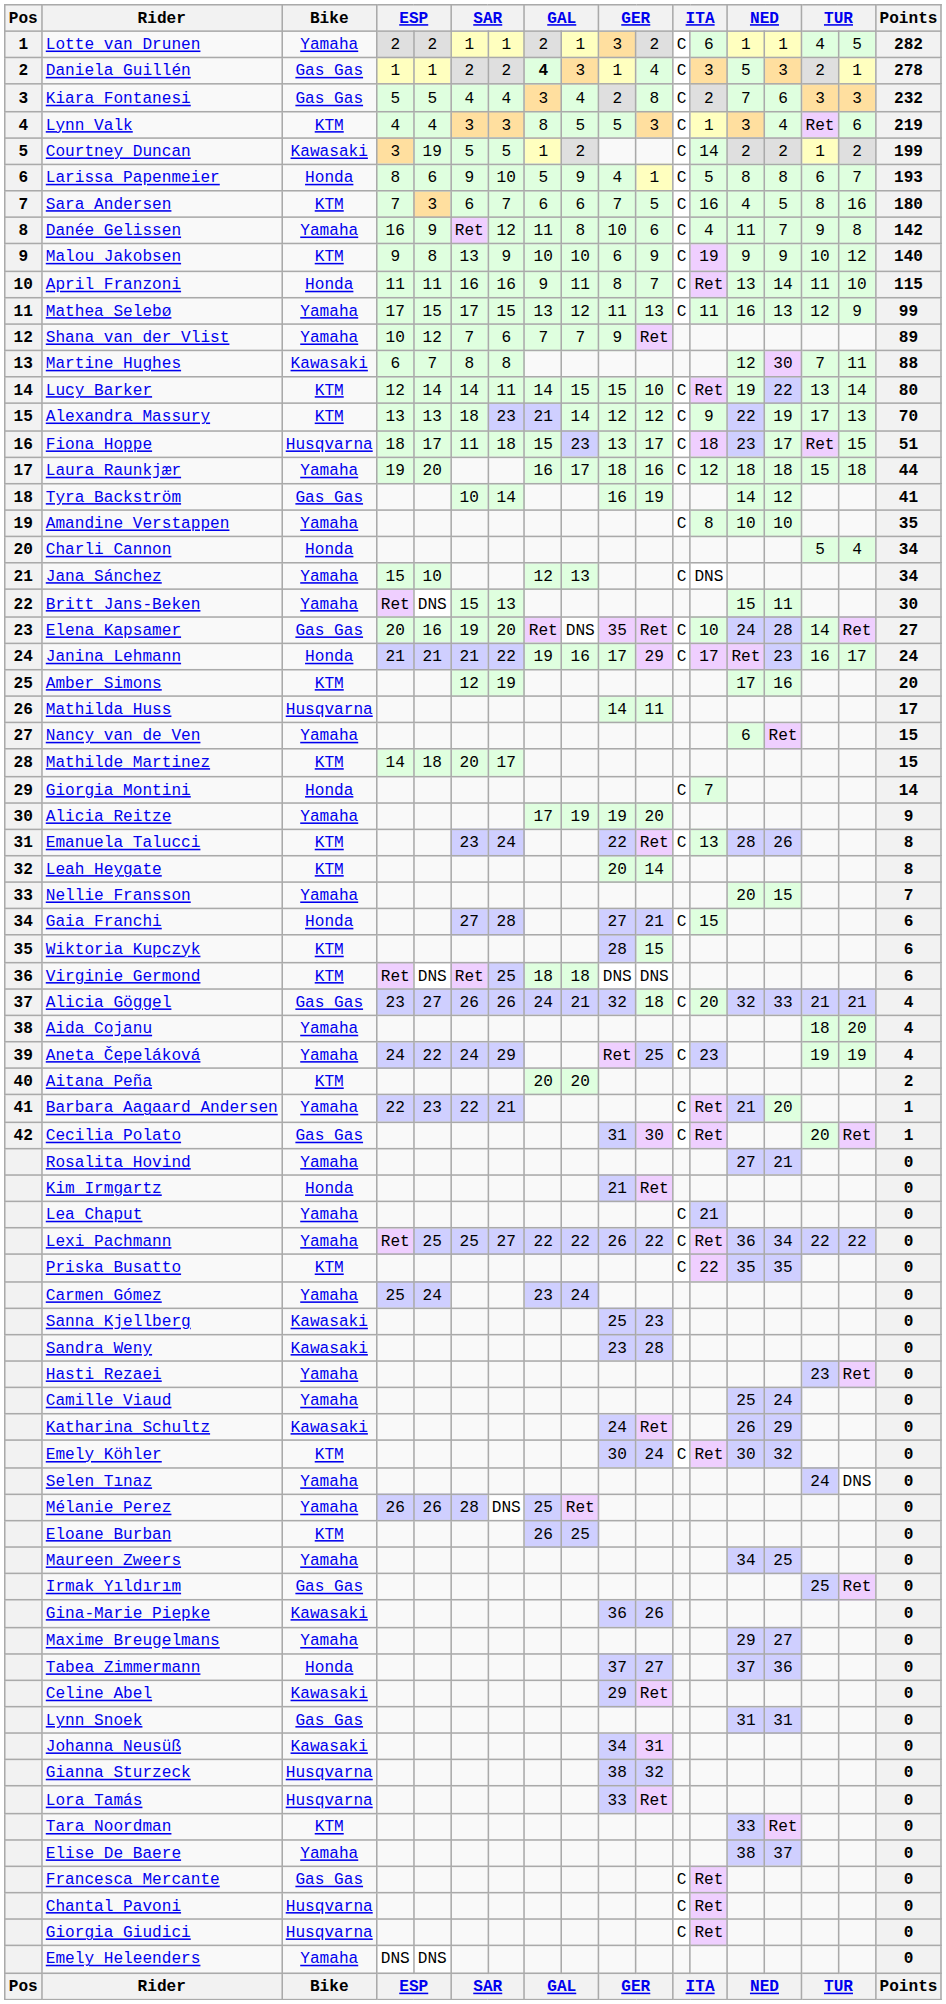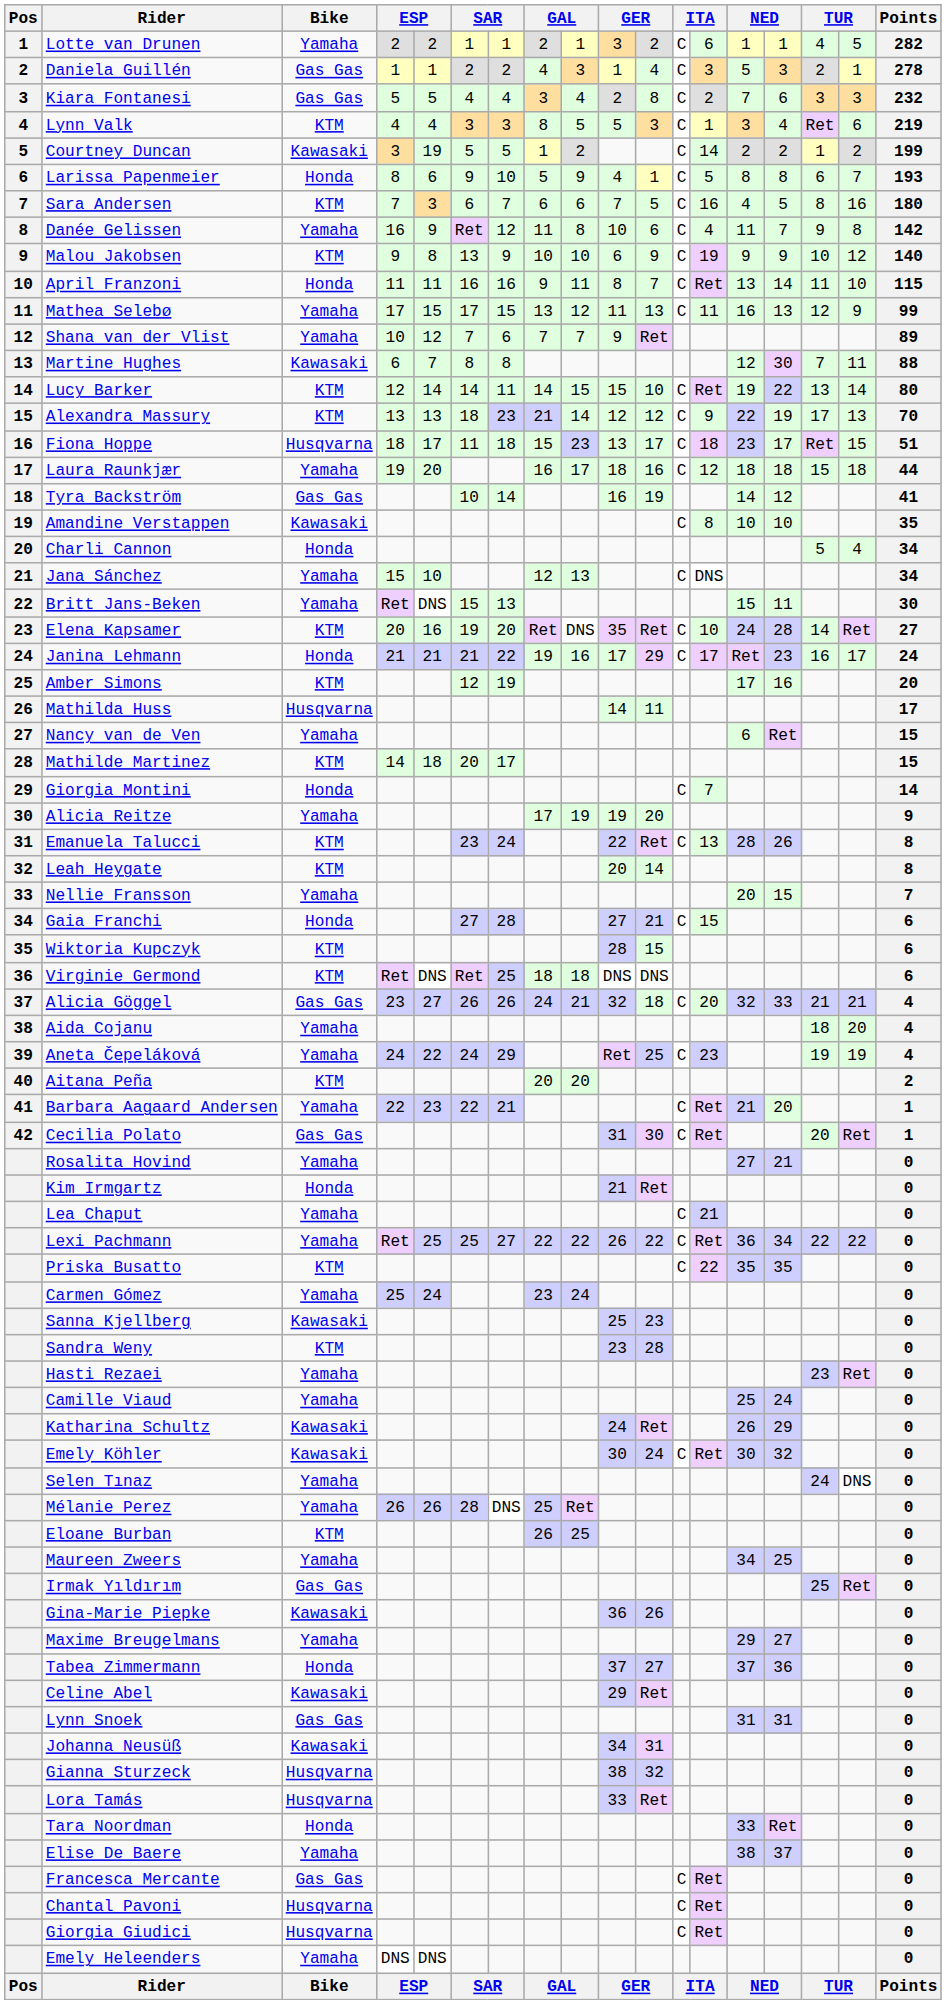Daniela Guillén | column 8: bold -> normal
Amandine Verstappen | Bike: Yamaha -> Kawasaki
Elena Kapsamer | Bike: Gas Gas -> KTM
Sandra Weny | Bike: Kawasaki -> KTM
Emely Köhler | Bike: KTM -> Kawasaki
Tara Noordman | Bike: KTM -> Honda
